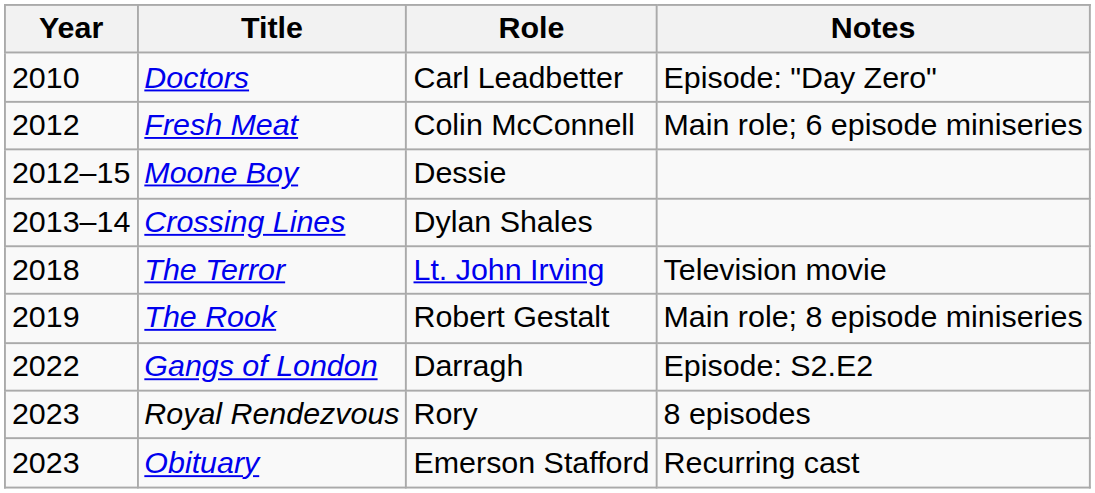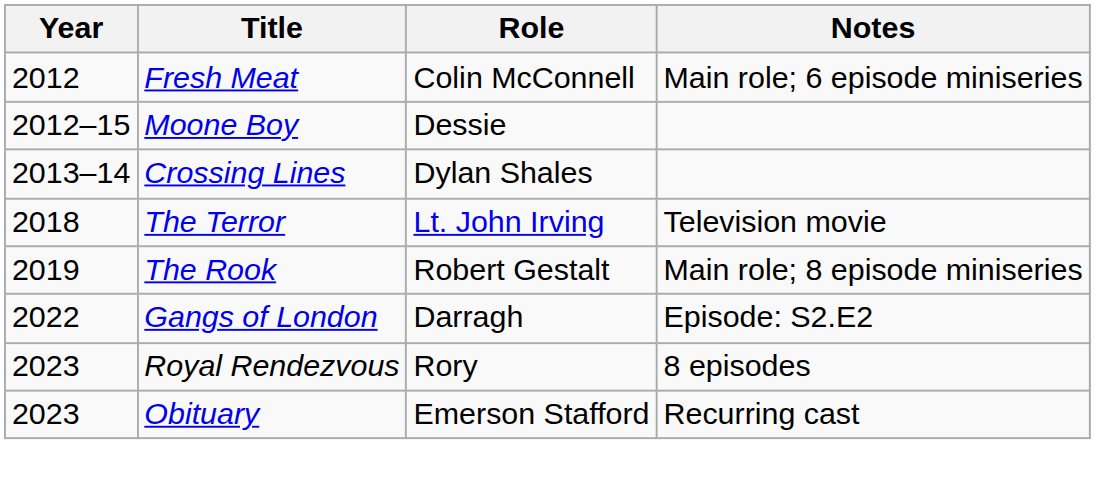- row: 2010 | Doctors | Carl Leadbetter | Episode: "Day Zero"
